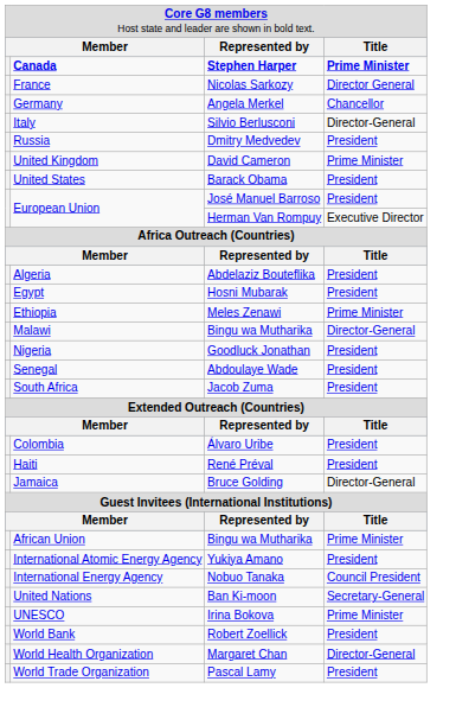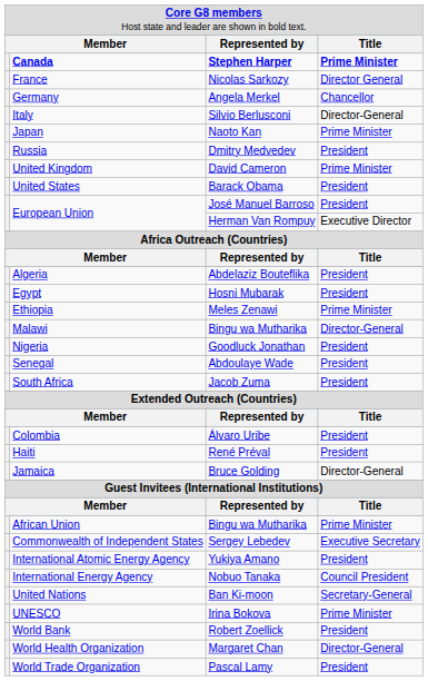+ row: Japan | Naoto Kan | Prime Minister
+ row: Commonwealth of Independent States | Sergey Lebedev | Executive Secretary
